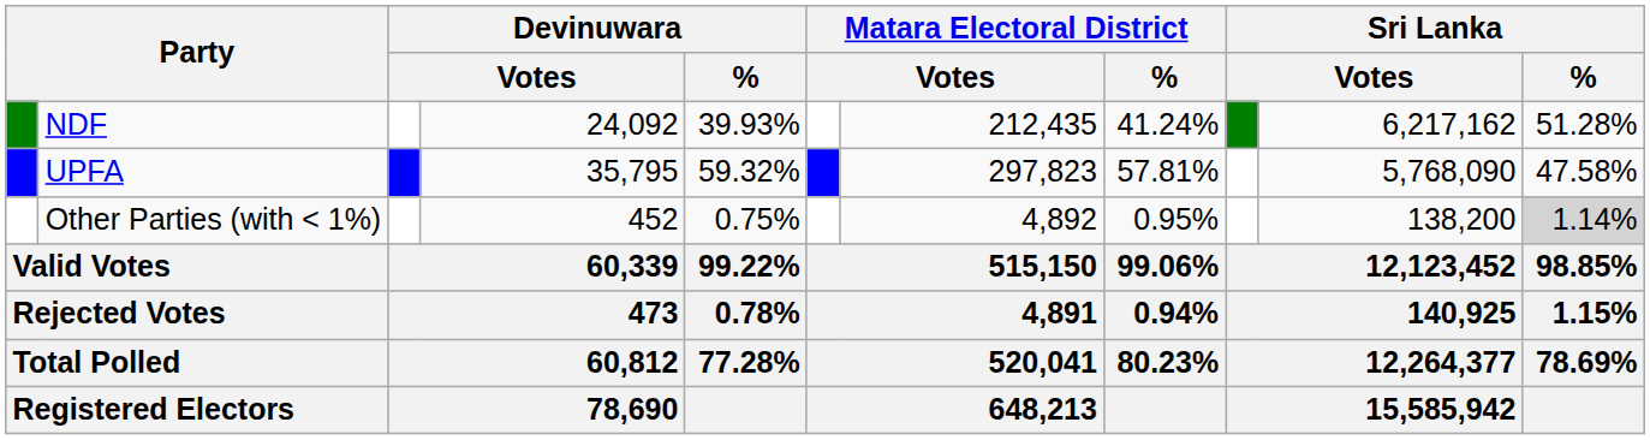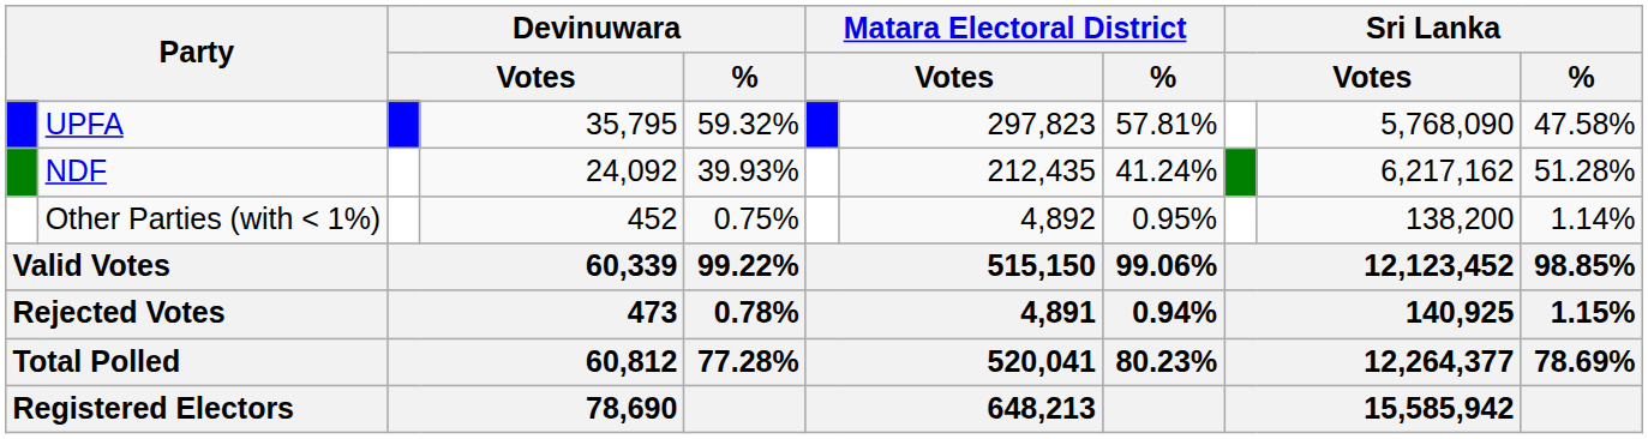rows swapped: UPFA <-> NDF
Other Parties (with < 1%) | Sri Lanka / %: lightgrey background -> no background
